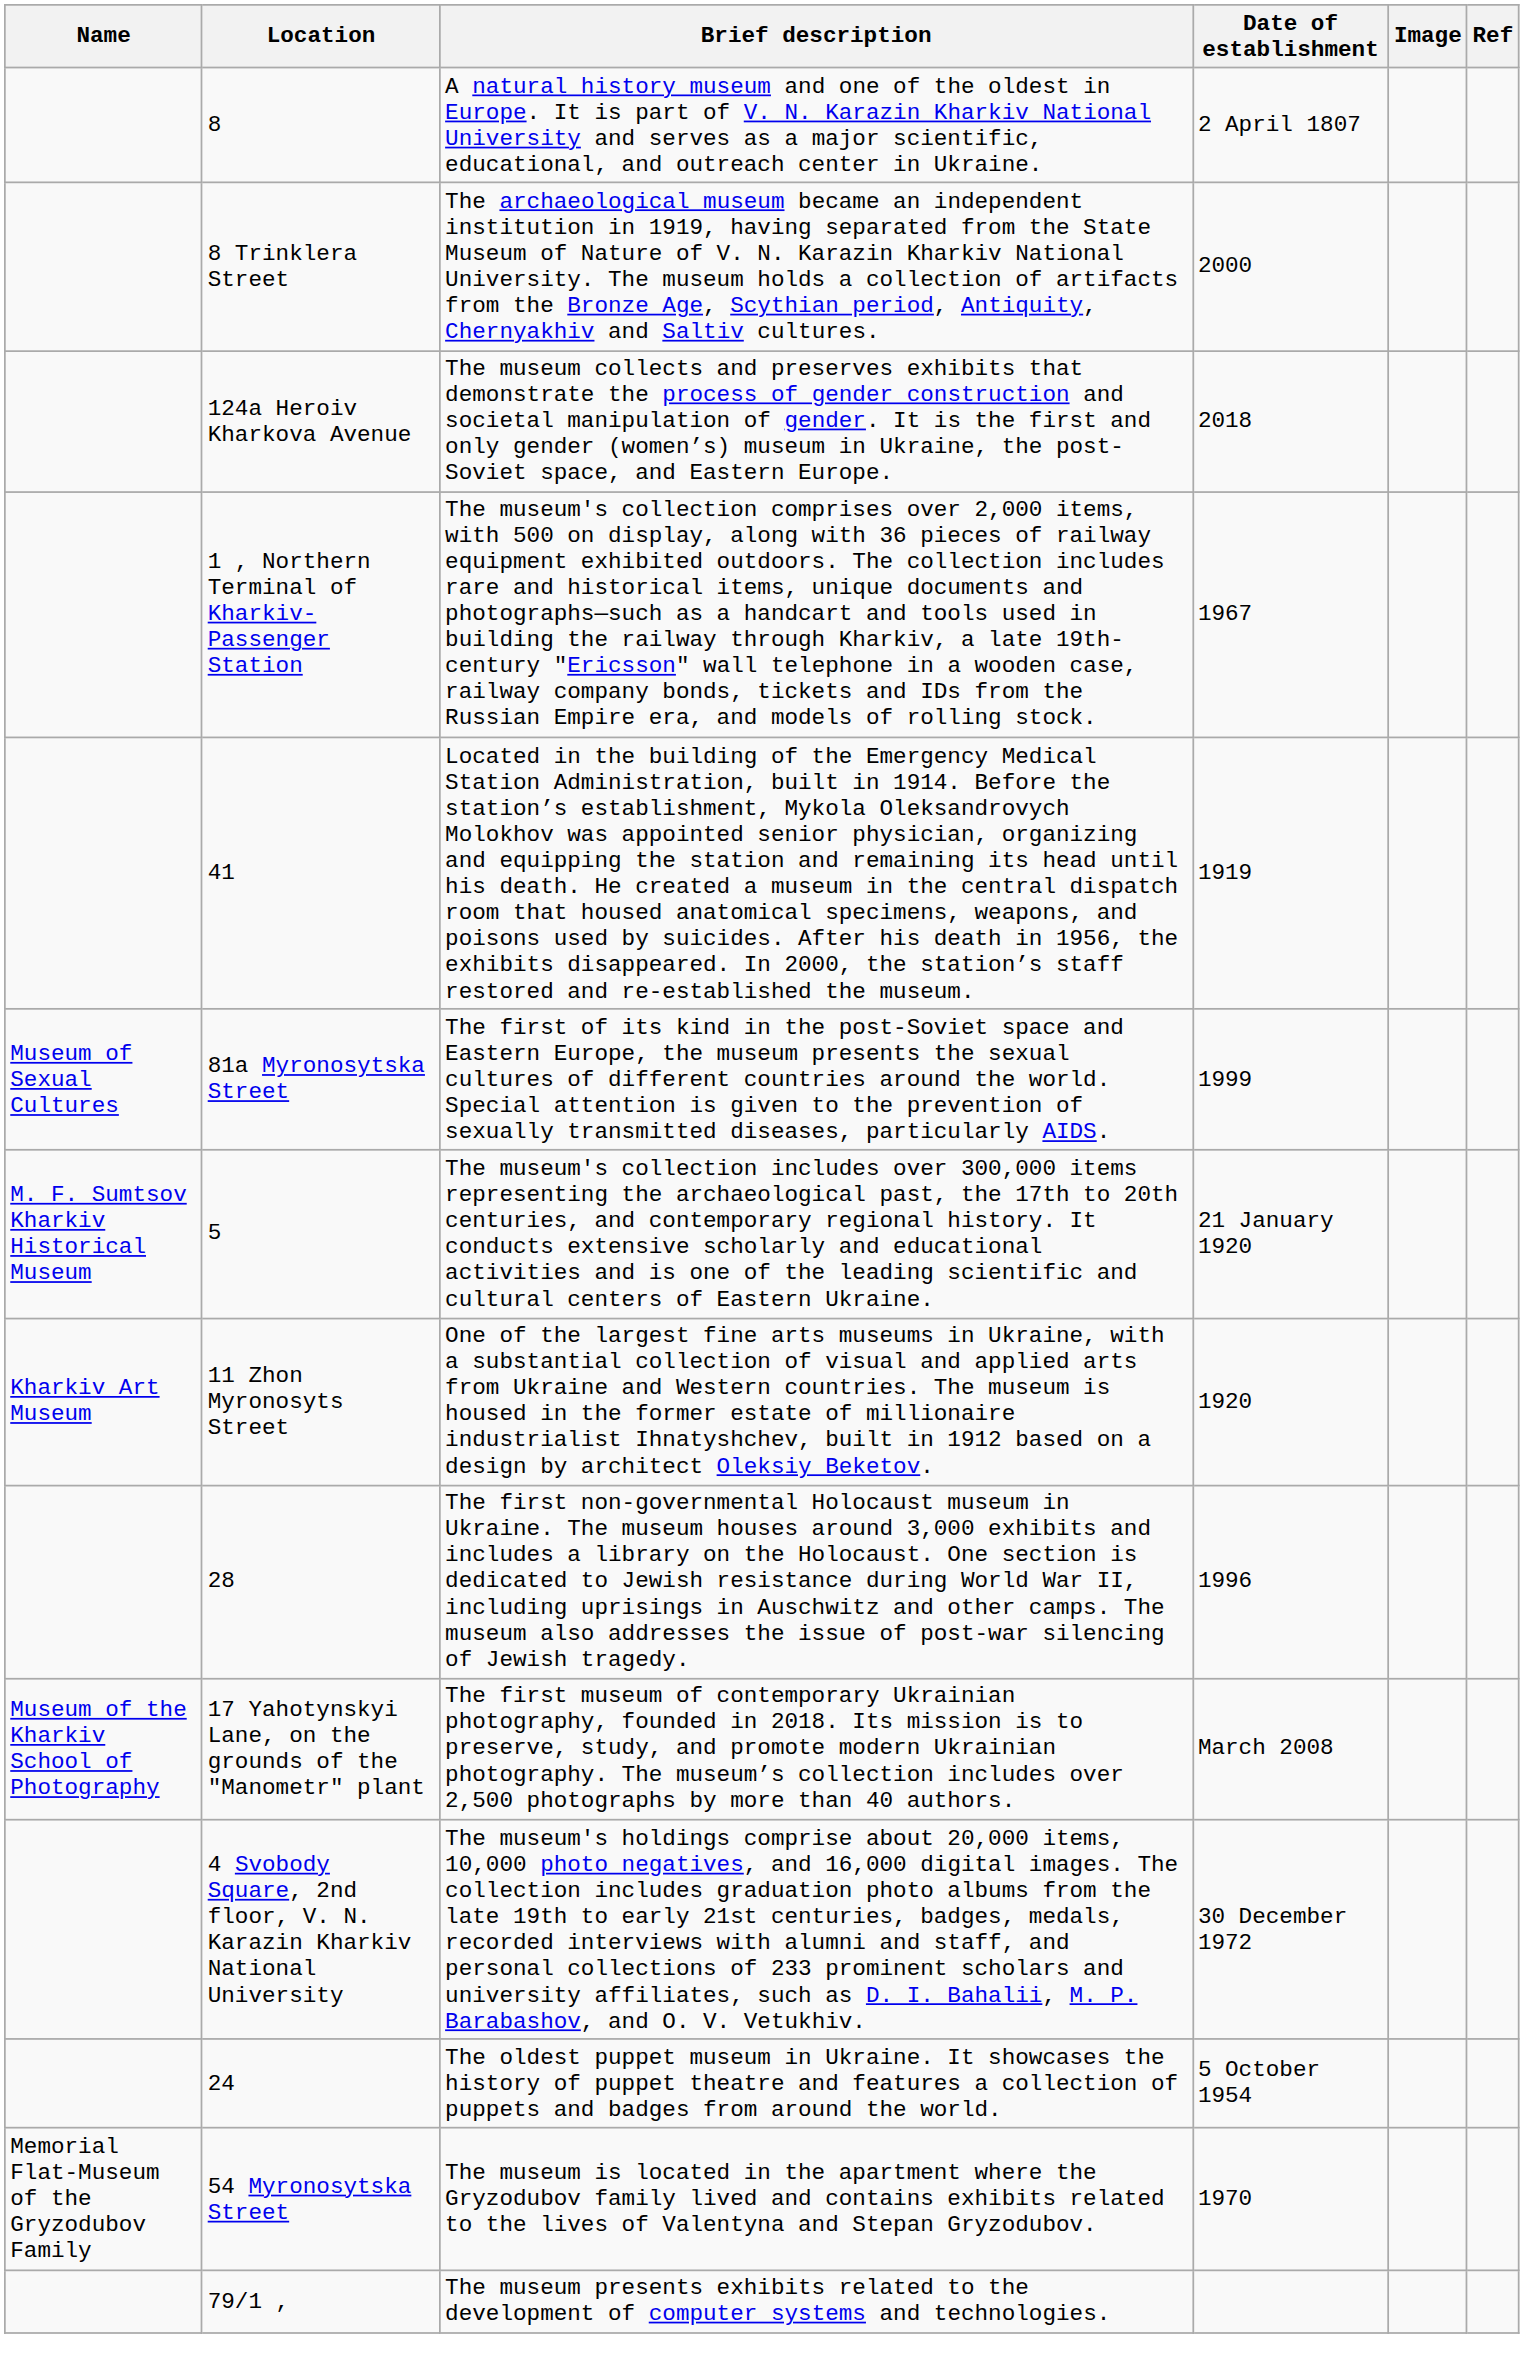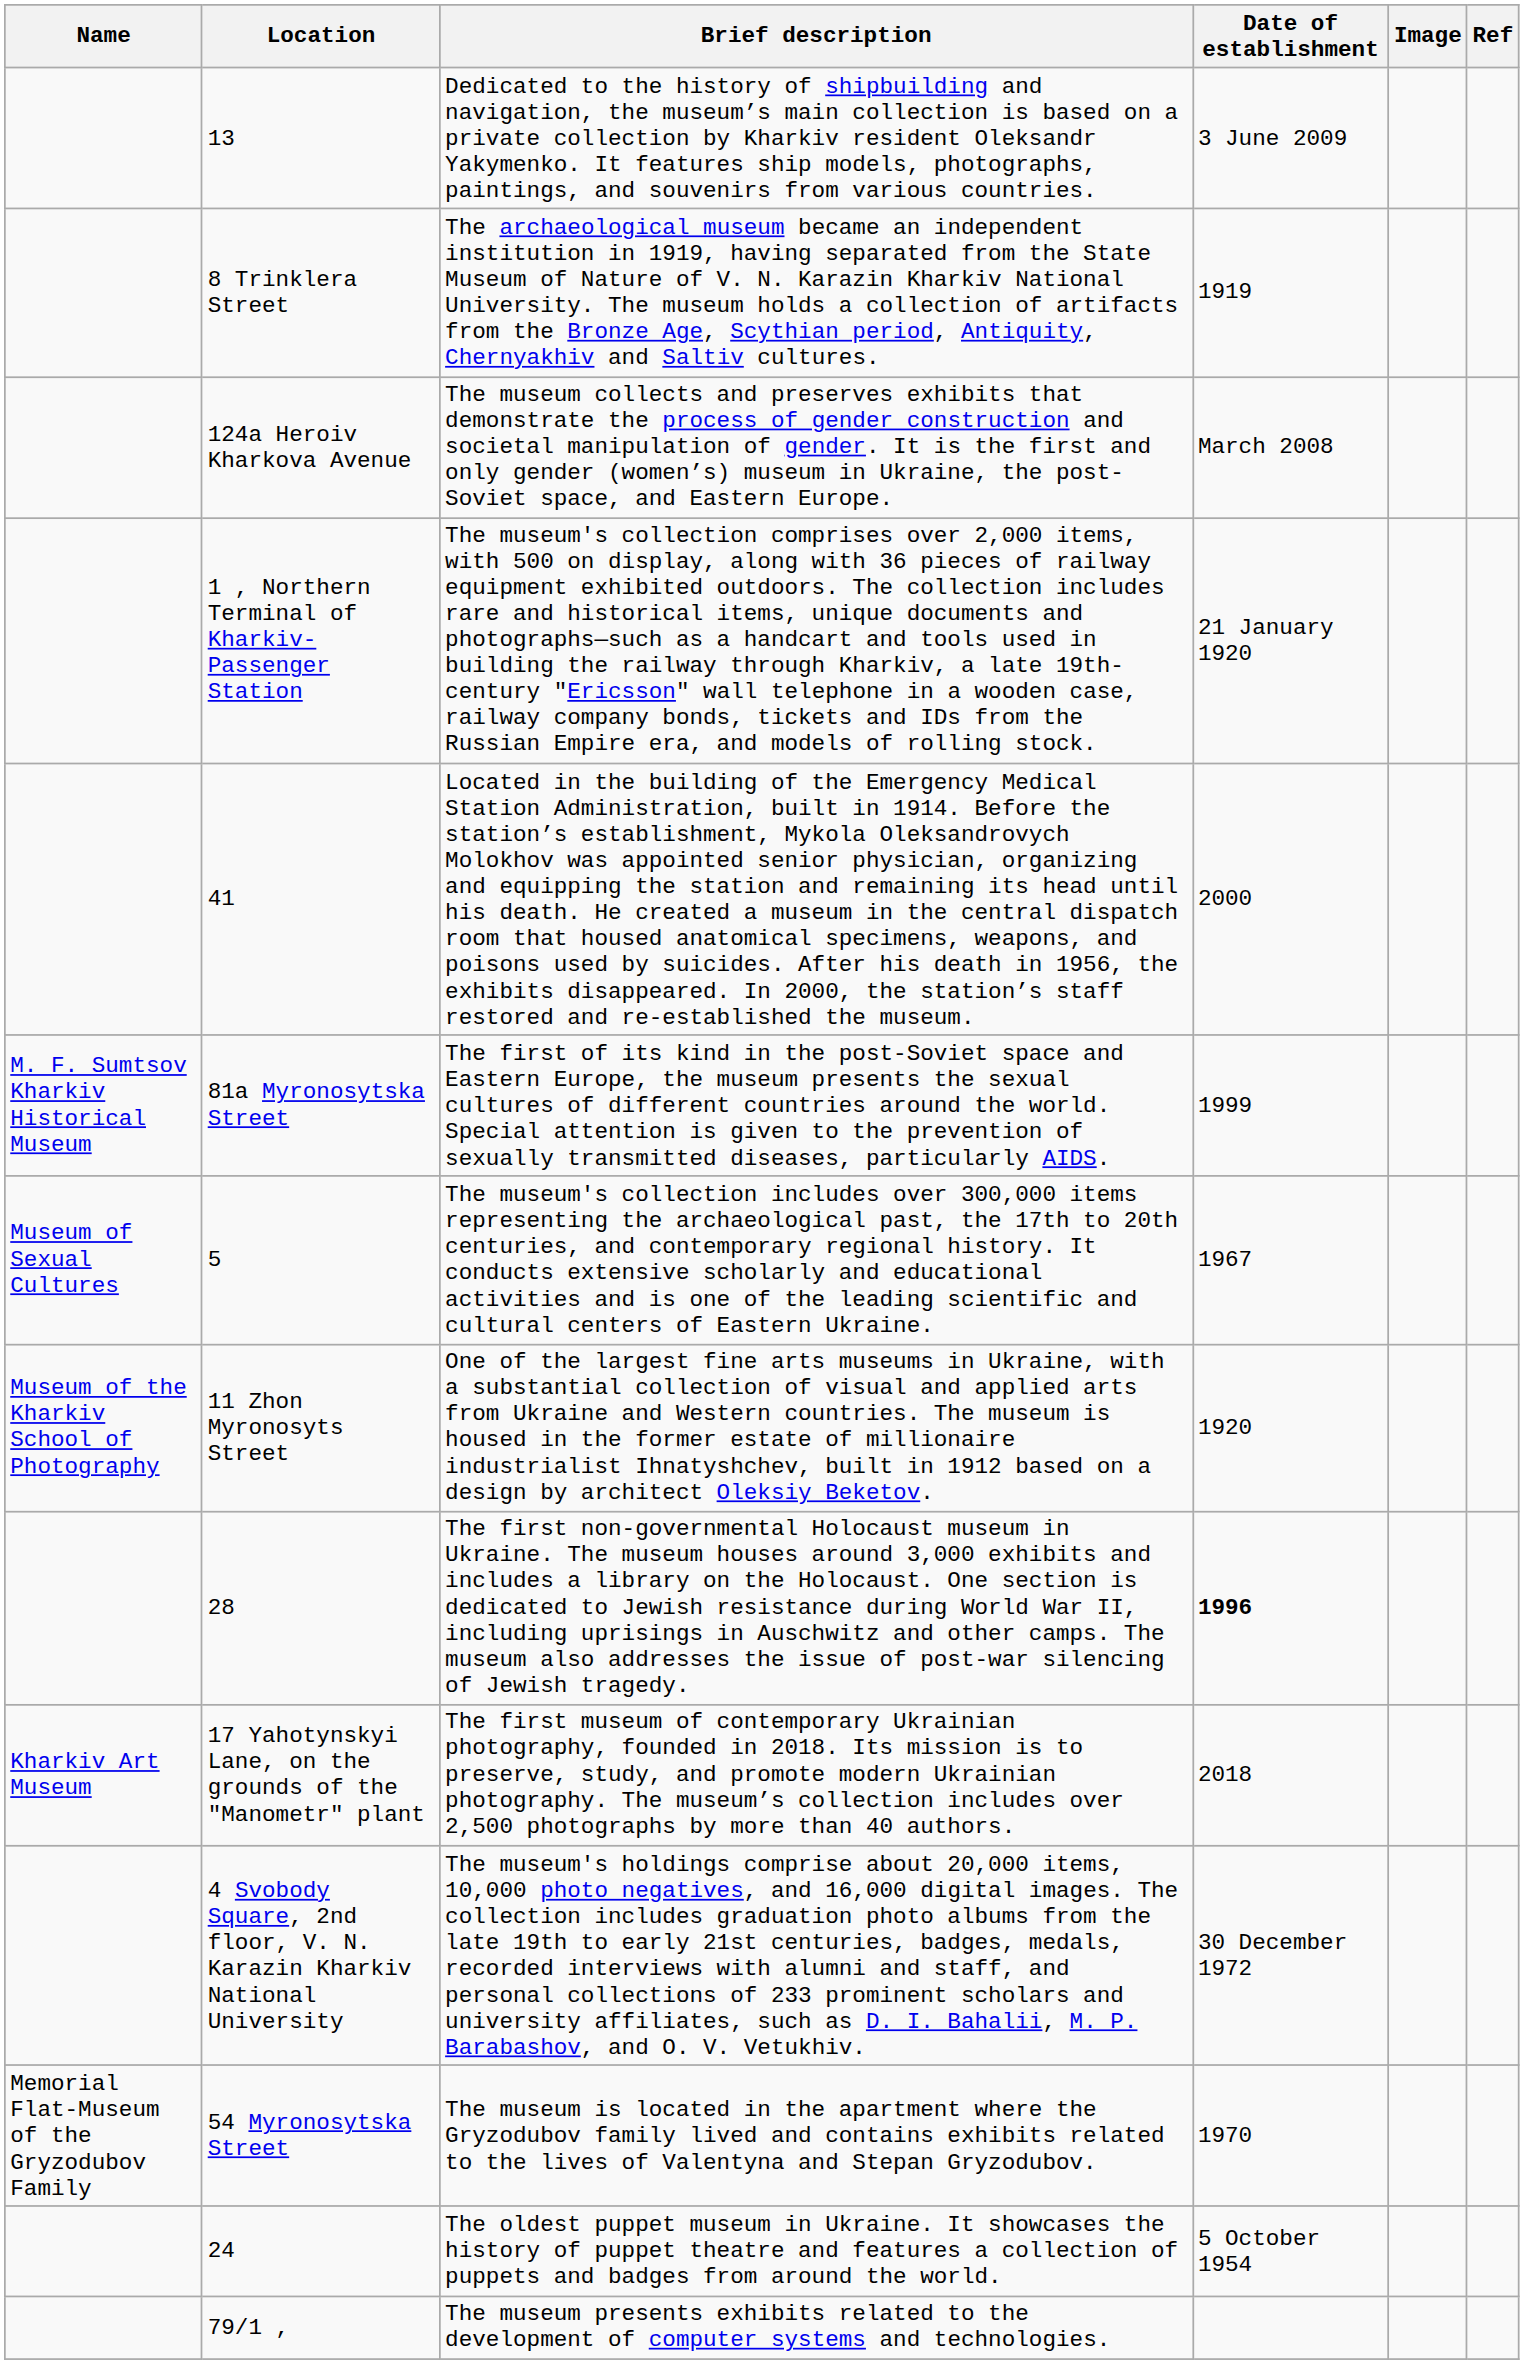- row: 8 | A natural history museum and one of the oldest in Europe. It is part of V. N. Karazin Kharkiv National University and serves as a major scientific, educational, and outreach center in Ukraine. | 2 April 1807
+ row: 13 | Dedicated to the history of shipbuilding and navigation, the museum’s main collection is based on a private collection by Kharkiv resident Oleksandr Yakymenko. It features ship models, photographs, paintings, and souvenirs from various countries. | 3 June 2009
8 Trinklera Street | Date of establishment: 2000 -> 1919
124a Heroiv Kharkova Avenue | Date of establishment: 2018 -> March 2008
1 , Northern Terminal of Kharkiv-Passenger Station | Date of establishment: 1967 -> 21 January 1920
41 | Date of establishment: 1919 -> 2000
81a Myronosytska Street | Name: Museum of Sexual Cultures -> M. F. Sumtsov Kharkiv Historical Museum
5 | Name: M. F. Sumtsov Kharkiv Historical Museum -> Museum of Sexual Cultures
5 | Date of establishment: 21 January 1920 -> 1967
11 Zhon Myronosyts Street | Name: Kharkiv Art Museum -> Museum of the Kharkiv School of Photography
28 | Date of establishment: normal -> bold
17 Yahotynskyi Lane, on the grounds of the "Manometr" plant | Name: Museum of the Kharkiv School of Photography -> Kharkiv Art Museum
17 Yahotynskyi Lane, on the grounds of the "Manometr" plant | Date of establishment: March 2008 -> 2018
rows swapped: 24 <-> 54 Myronosytska Street
